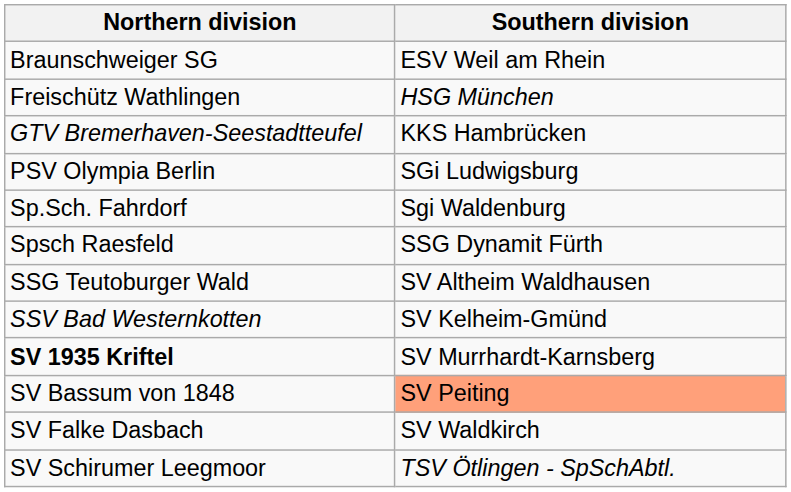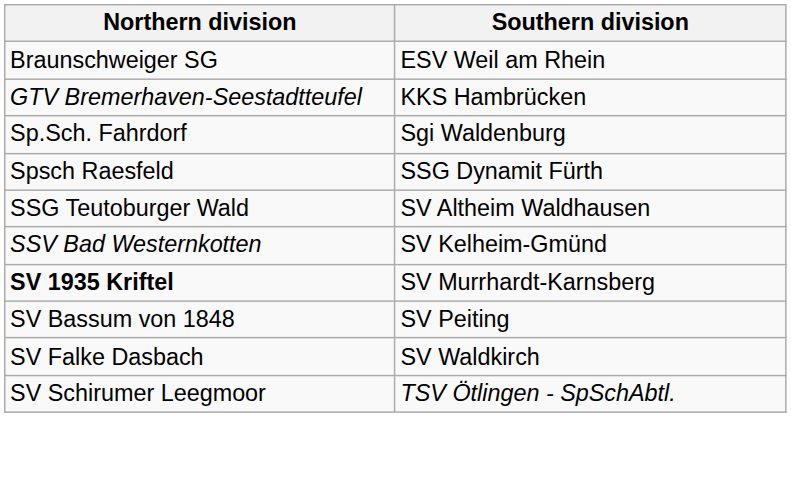- row: Freischütz Wathlingen | HSG München
- row: PSV Olympia Berlin | SGi Ludwigsburg
SV Bassum von 1848 | Southern division: lightsalmon background -> no background
